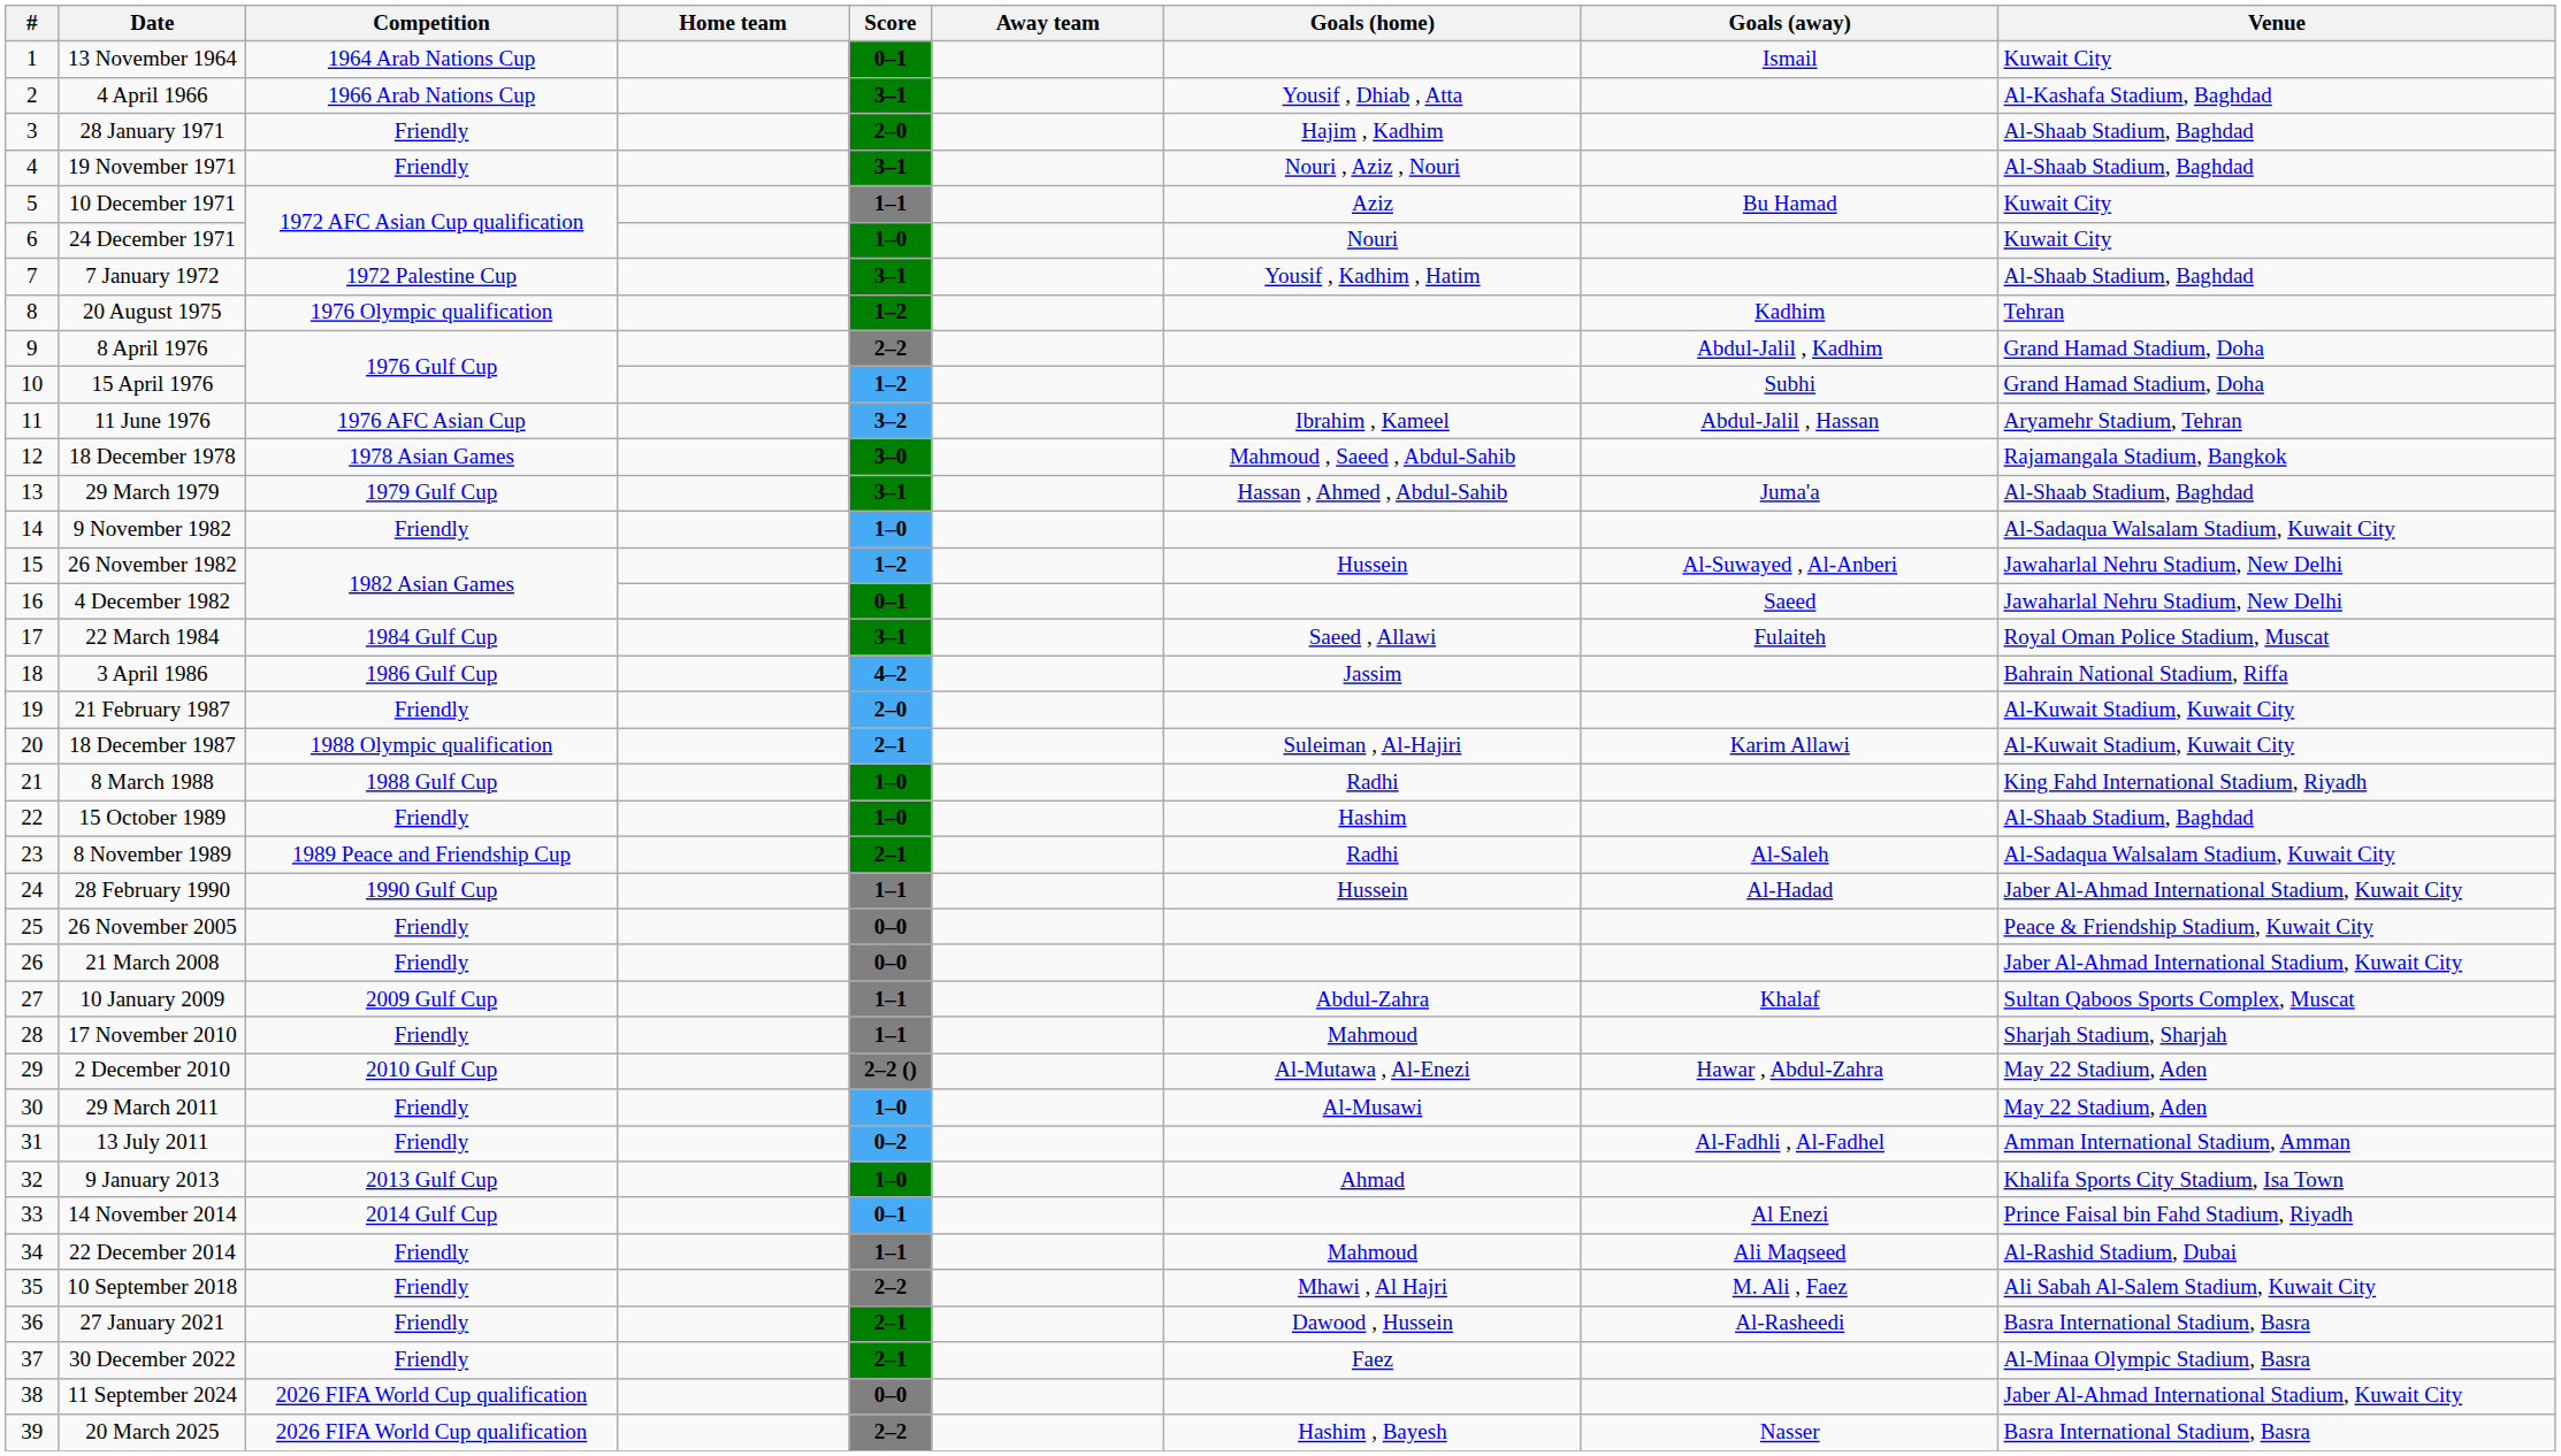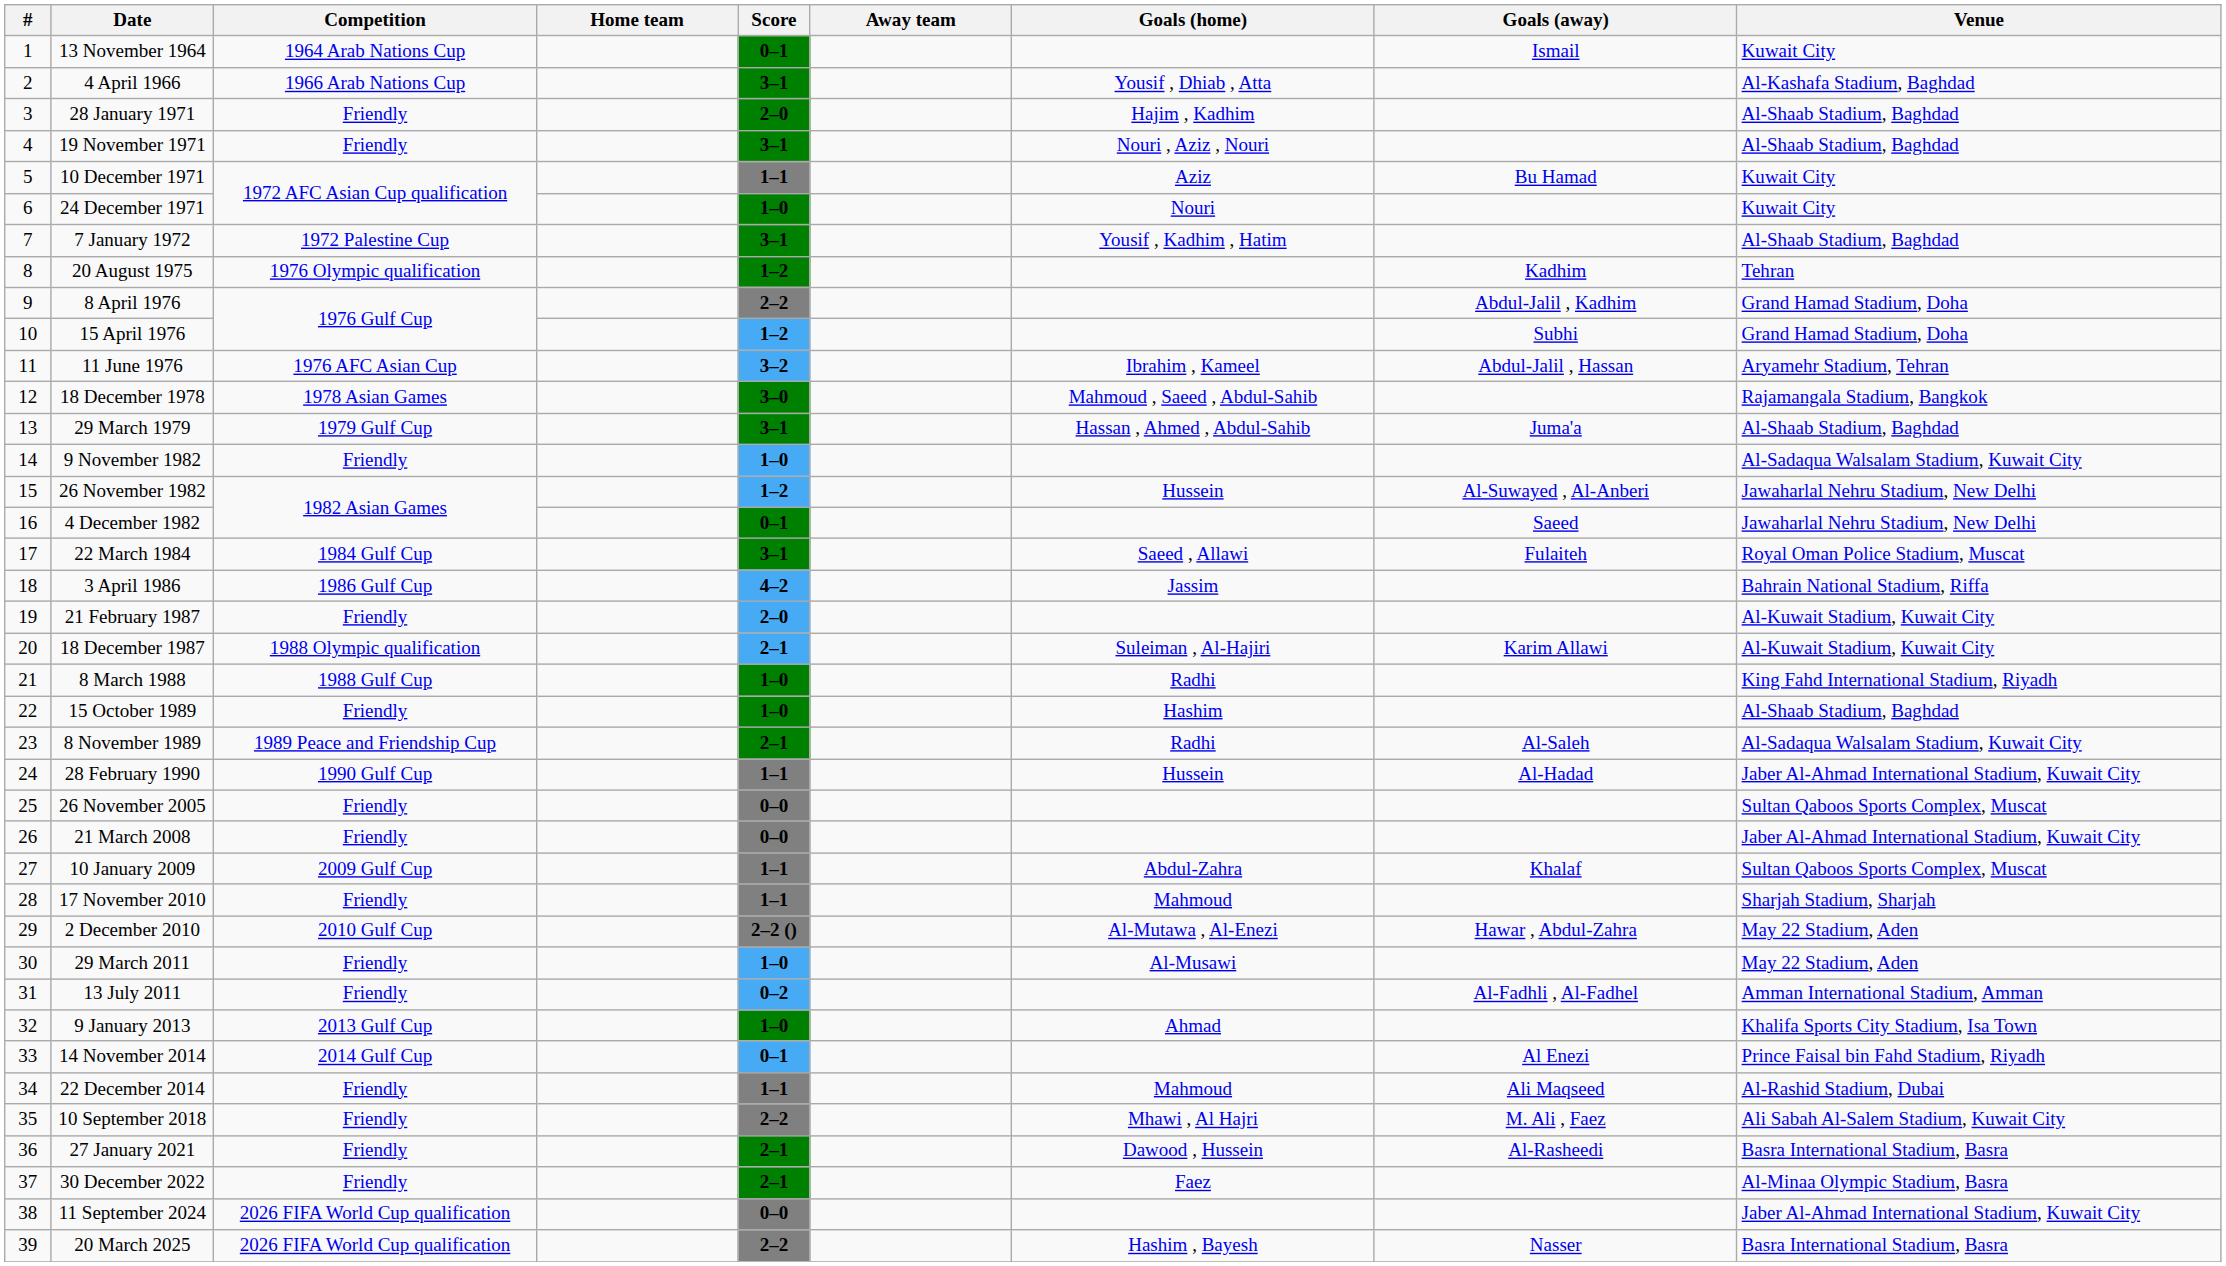26 November 2005 | Venue: Peace & Friendship Stadium, Kuwait City -> Sultan Qaboos Sports Complex, Muscat
